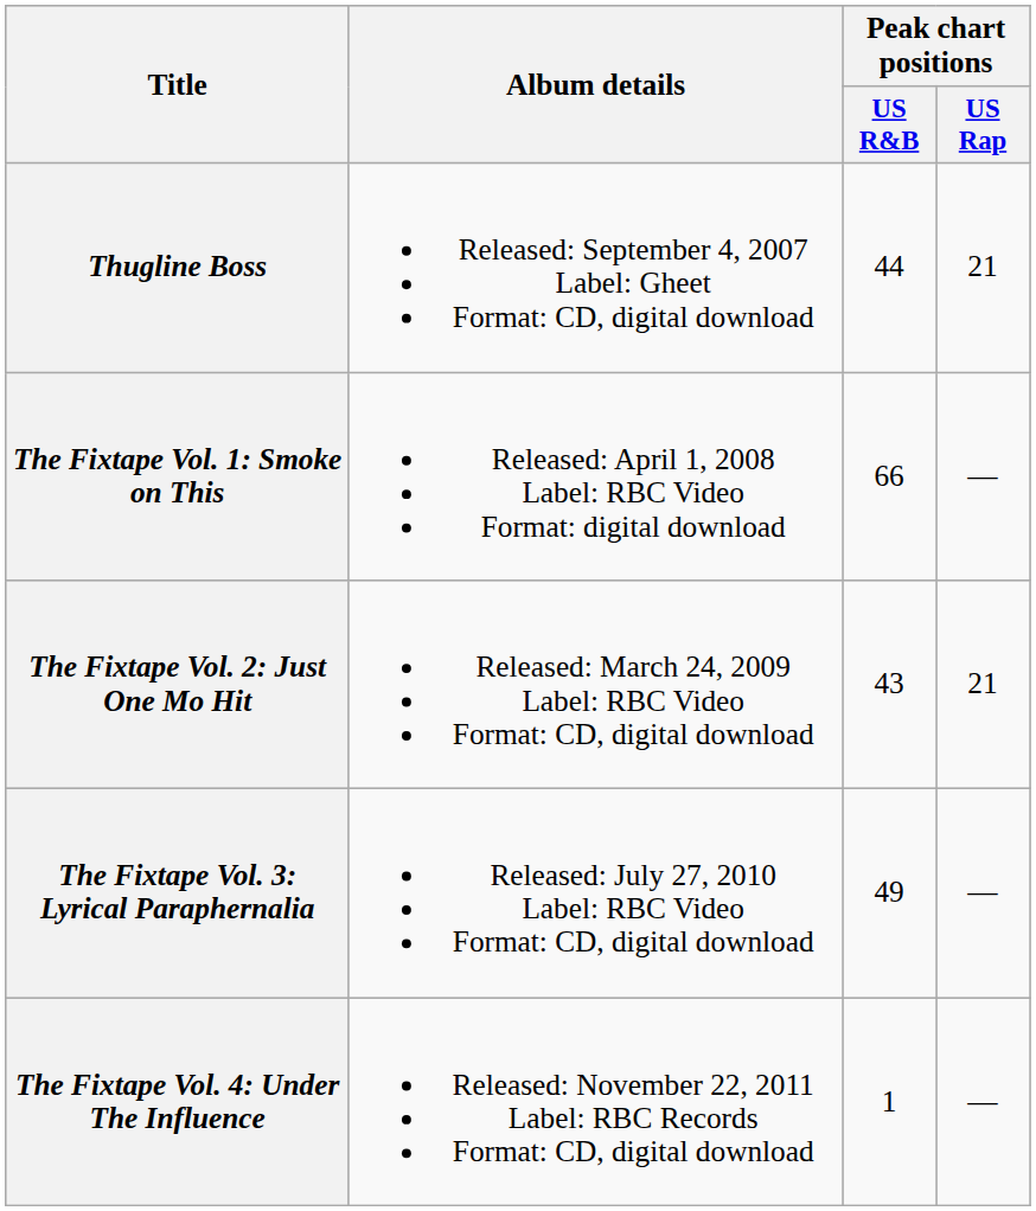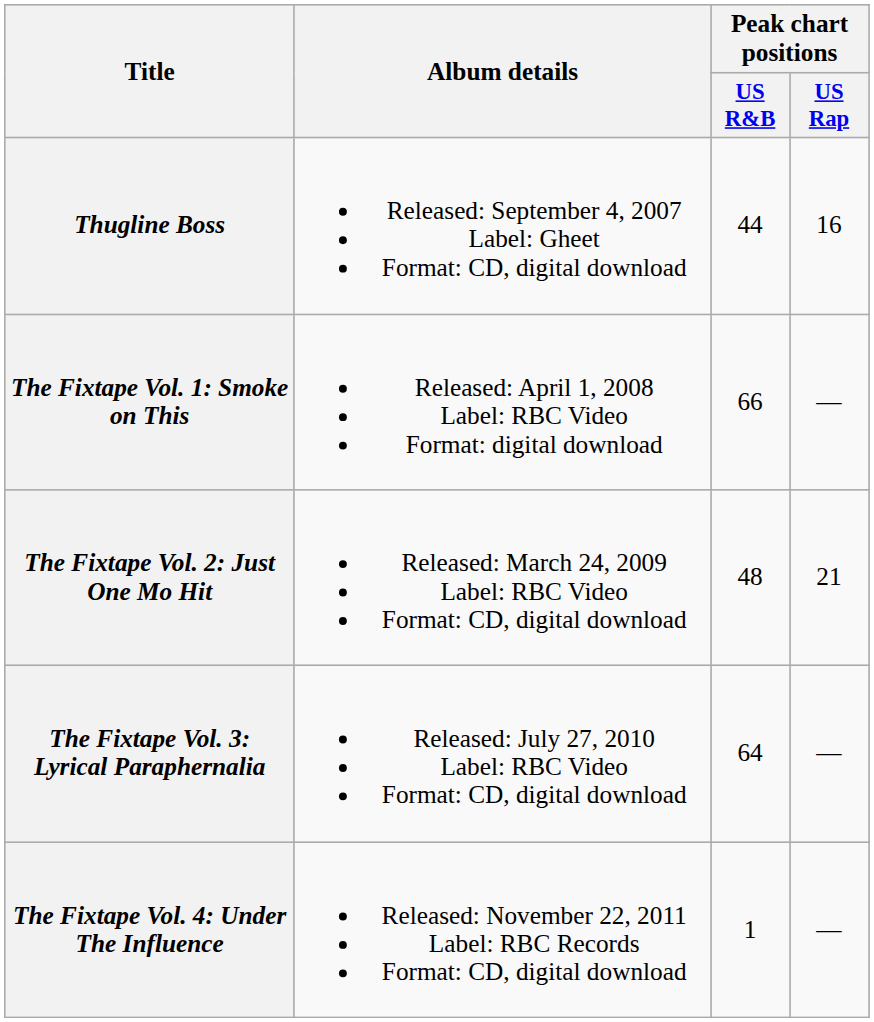Thugline Boss | Peak chart positions / US Rap: 21 -> 16
The Fixtape Vol. 2: Just One Mo Hit | Peak chart positions / US R&B: 43 -> 48
The Fixtape Vol. 3: Lyrical Paraphernalia | Peak chart positions / US R&B: 49 -> 64
